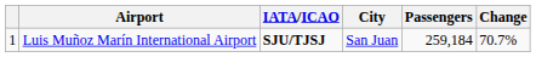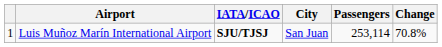Luis Muñoz Marín International Airport | Passengers: 259,184 -> 253,114
Luis Muñoz Marín International Airport | Change: 70.7% -> 70.8%
